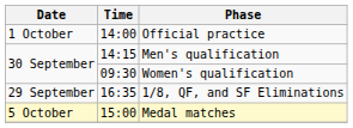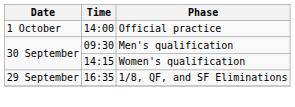Men's qualification | Time: 14:15 -> 09:30
Women's qualification | Time: 09:30 -> 14:15
- row: 5 October | 15:00 | Medal matches
